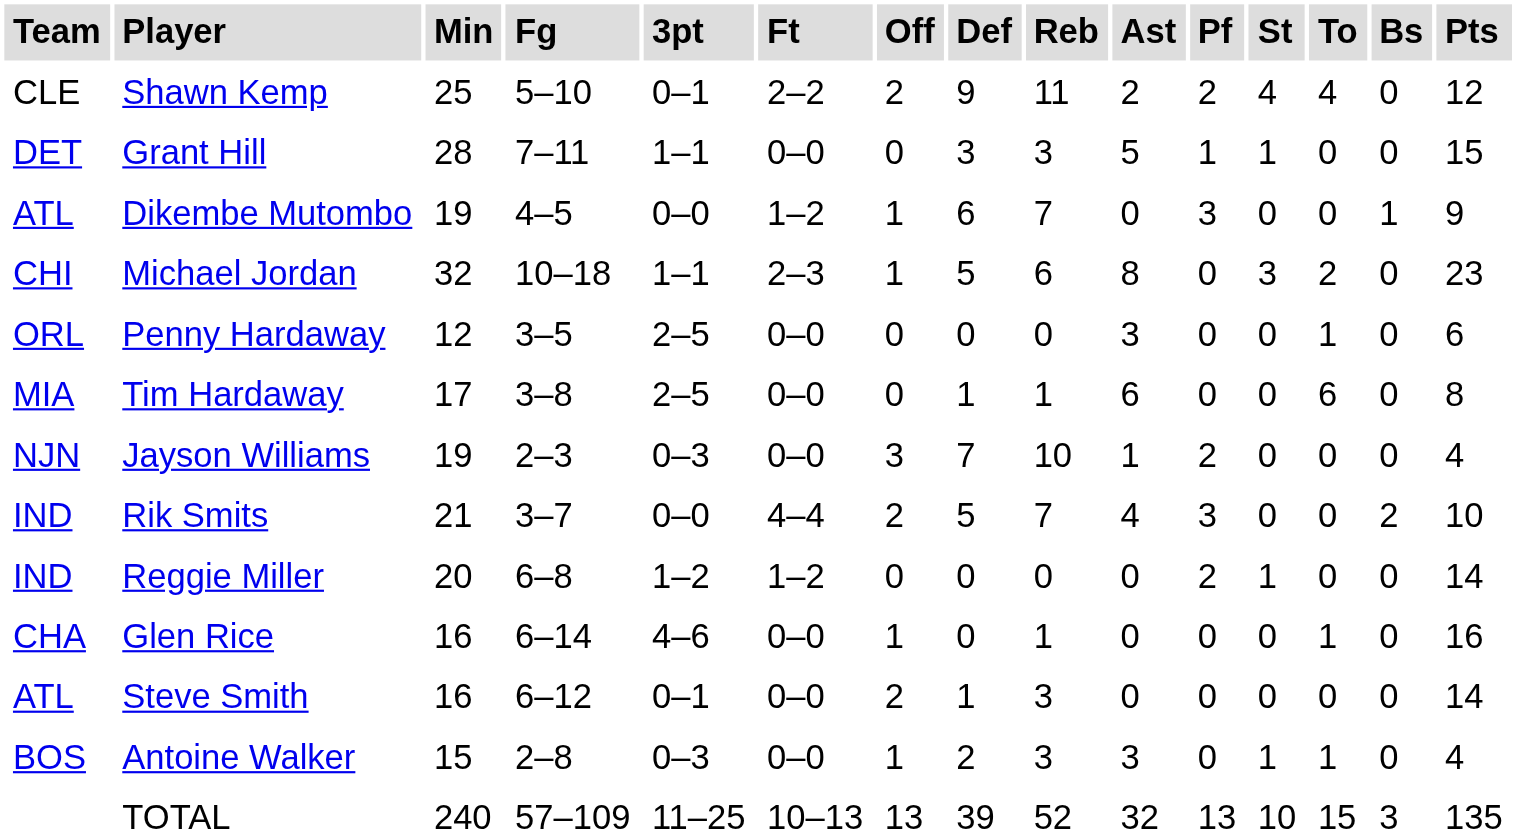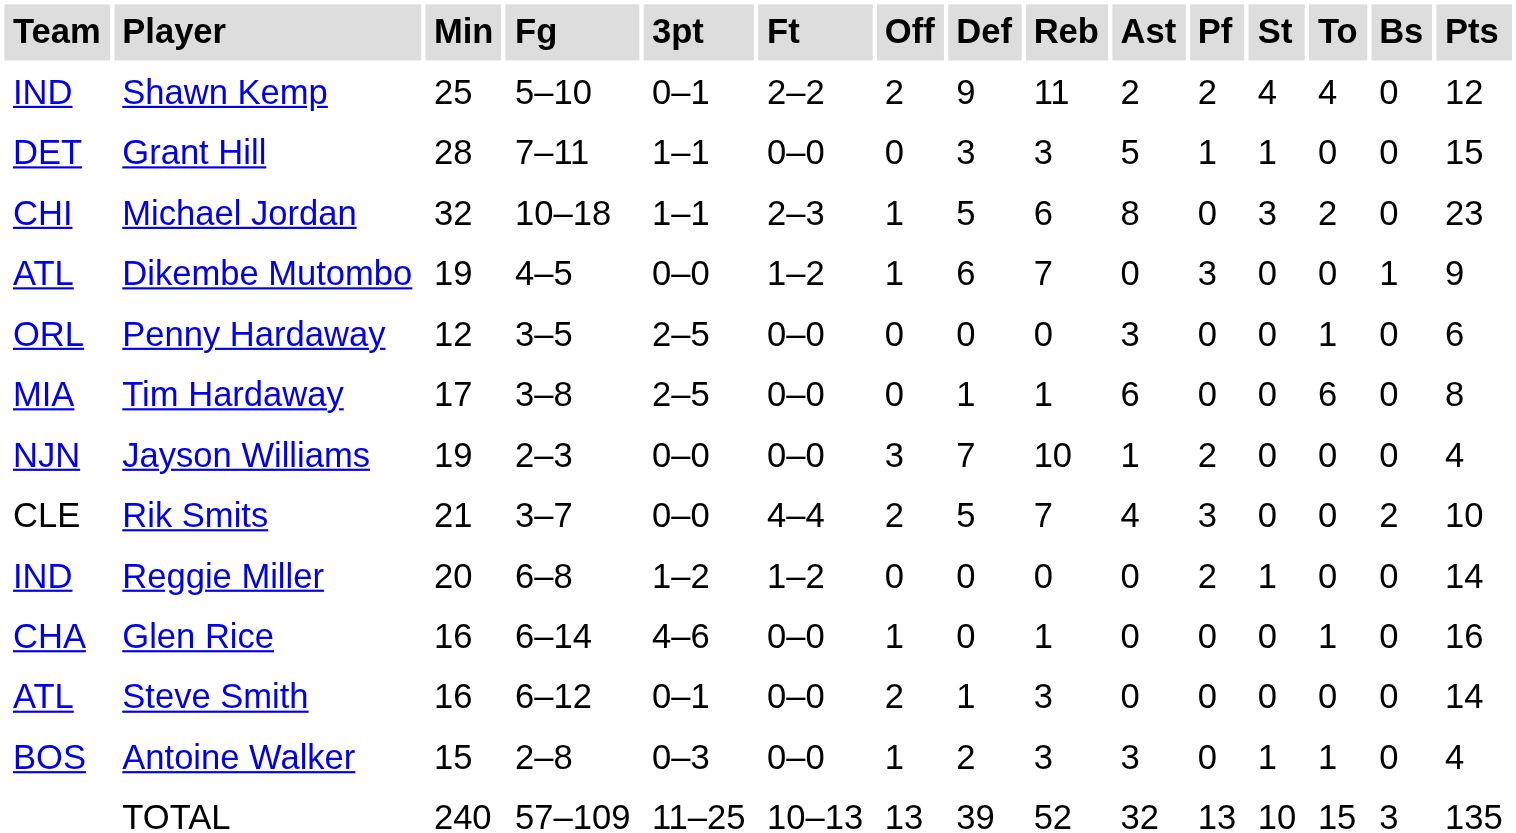Shawn Kemp | Team: CLE -> IND
rows swapped: Dikembe Mutombo <-> Michael Jordan
Jayson Williams | 3pt: 0–3 -> 0–0
Rik Smits | Team: IND -> CLE
